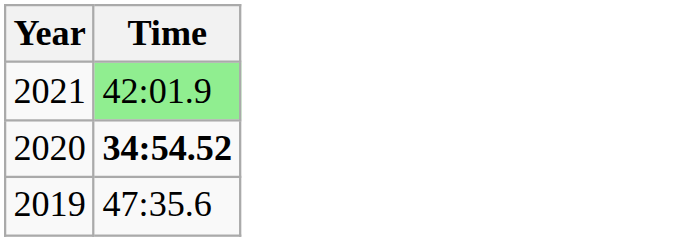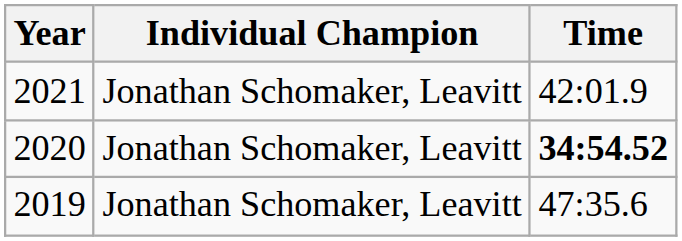+ column: Individual Champion | Jonathan Schomaker, Leavitt | Jonathan Schomaker, Leavitt | Jonathan Schomaker, Leavitt
2021 | Time: lightgreen background -> no background
